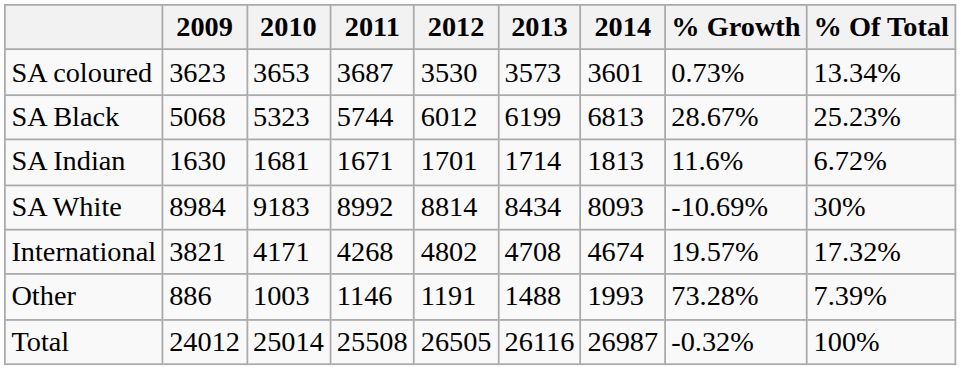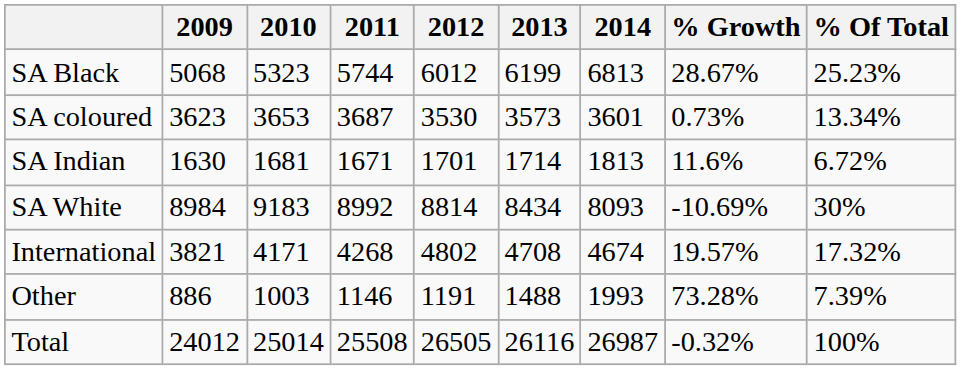rows swapped: SA Black <-> SA coloured
